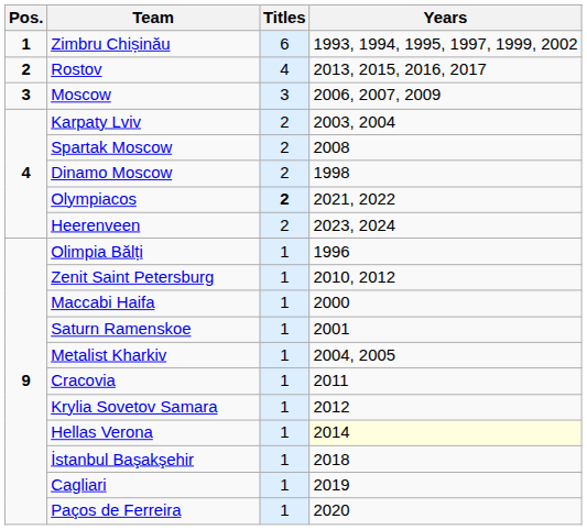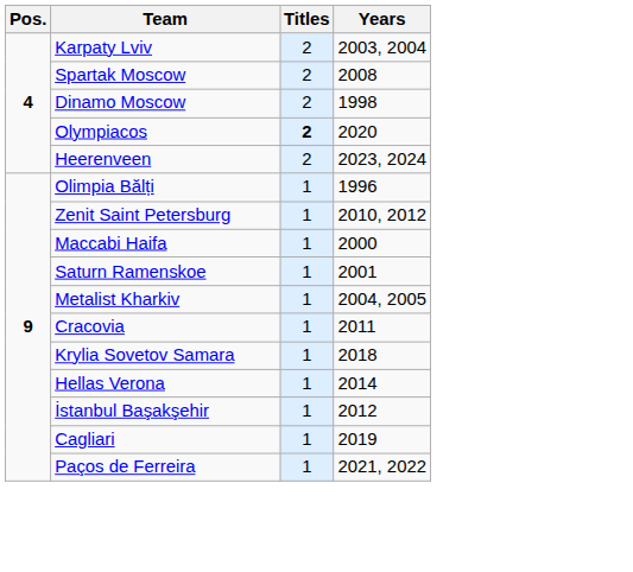- row: 1 | Zimbru Chișinău | 6 | 1993, 1994, 1995, 1997, 1999, 2002
- row: 2 | Rostov | 4 | 2013, 2015, 2016, 2017
- row: 3 | Moscow | 3 | 2006, 2007, 2009
Olympiacos | Years: 2021, 2022 -> 2020
Krylia Sovetov Samara | Years: 2012 -> 2018
Hellas Verona | Years: lightyellow background -> no background
İstanbul Başakşehir | Years: 2018 -> 2012
Paços de Ferreira | Years: 2020 -> 2021, 2022
